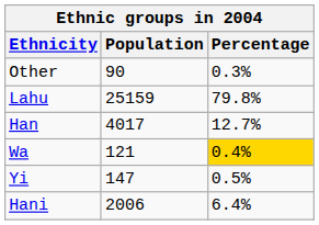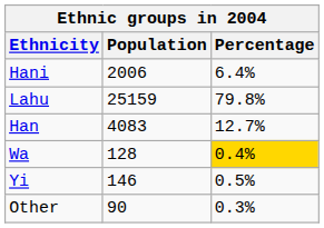rows swapped: Hani <-> Other
Han | Population: 4017 -> 4083
Wa | Population: 121 -> 128
Yi | Population: 147 -> 146
